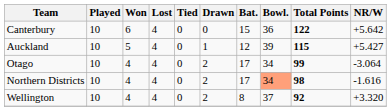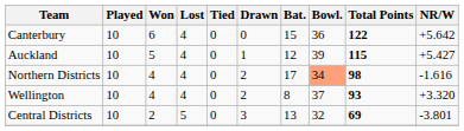- row: Otago | 10 | 4 | 4 | 0 | 2 | 17 | 34 | 99 | -3.064
Wellington | Total Points: 92 -> 93
+ row: Central Districts | 10 | 2 | 5 | 0 | 3 | 13 | 32 | 69 | -3.801
